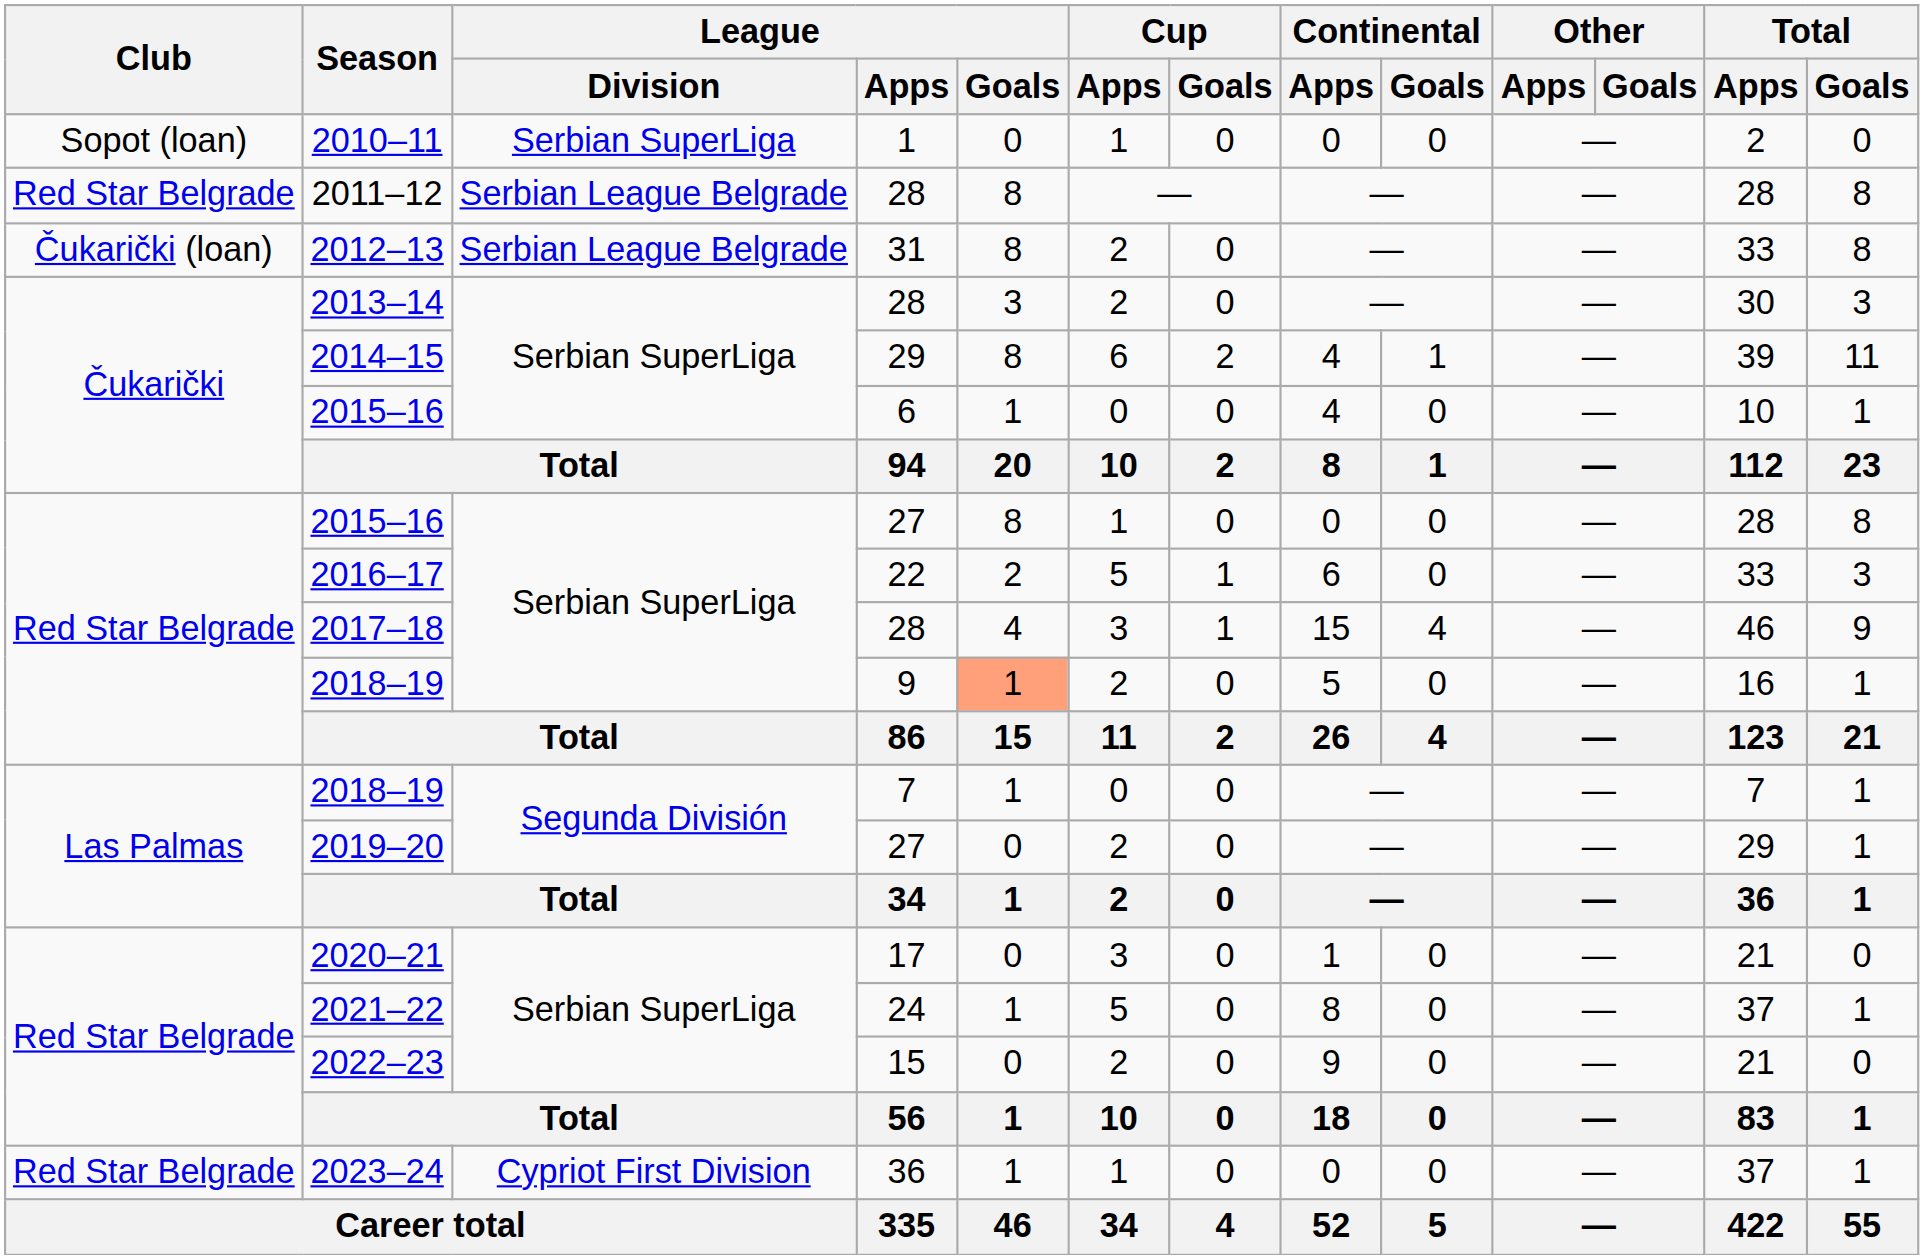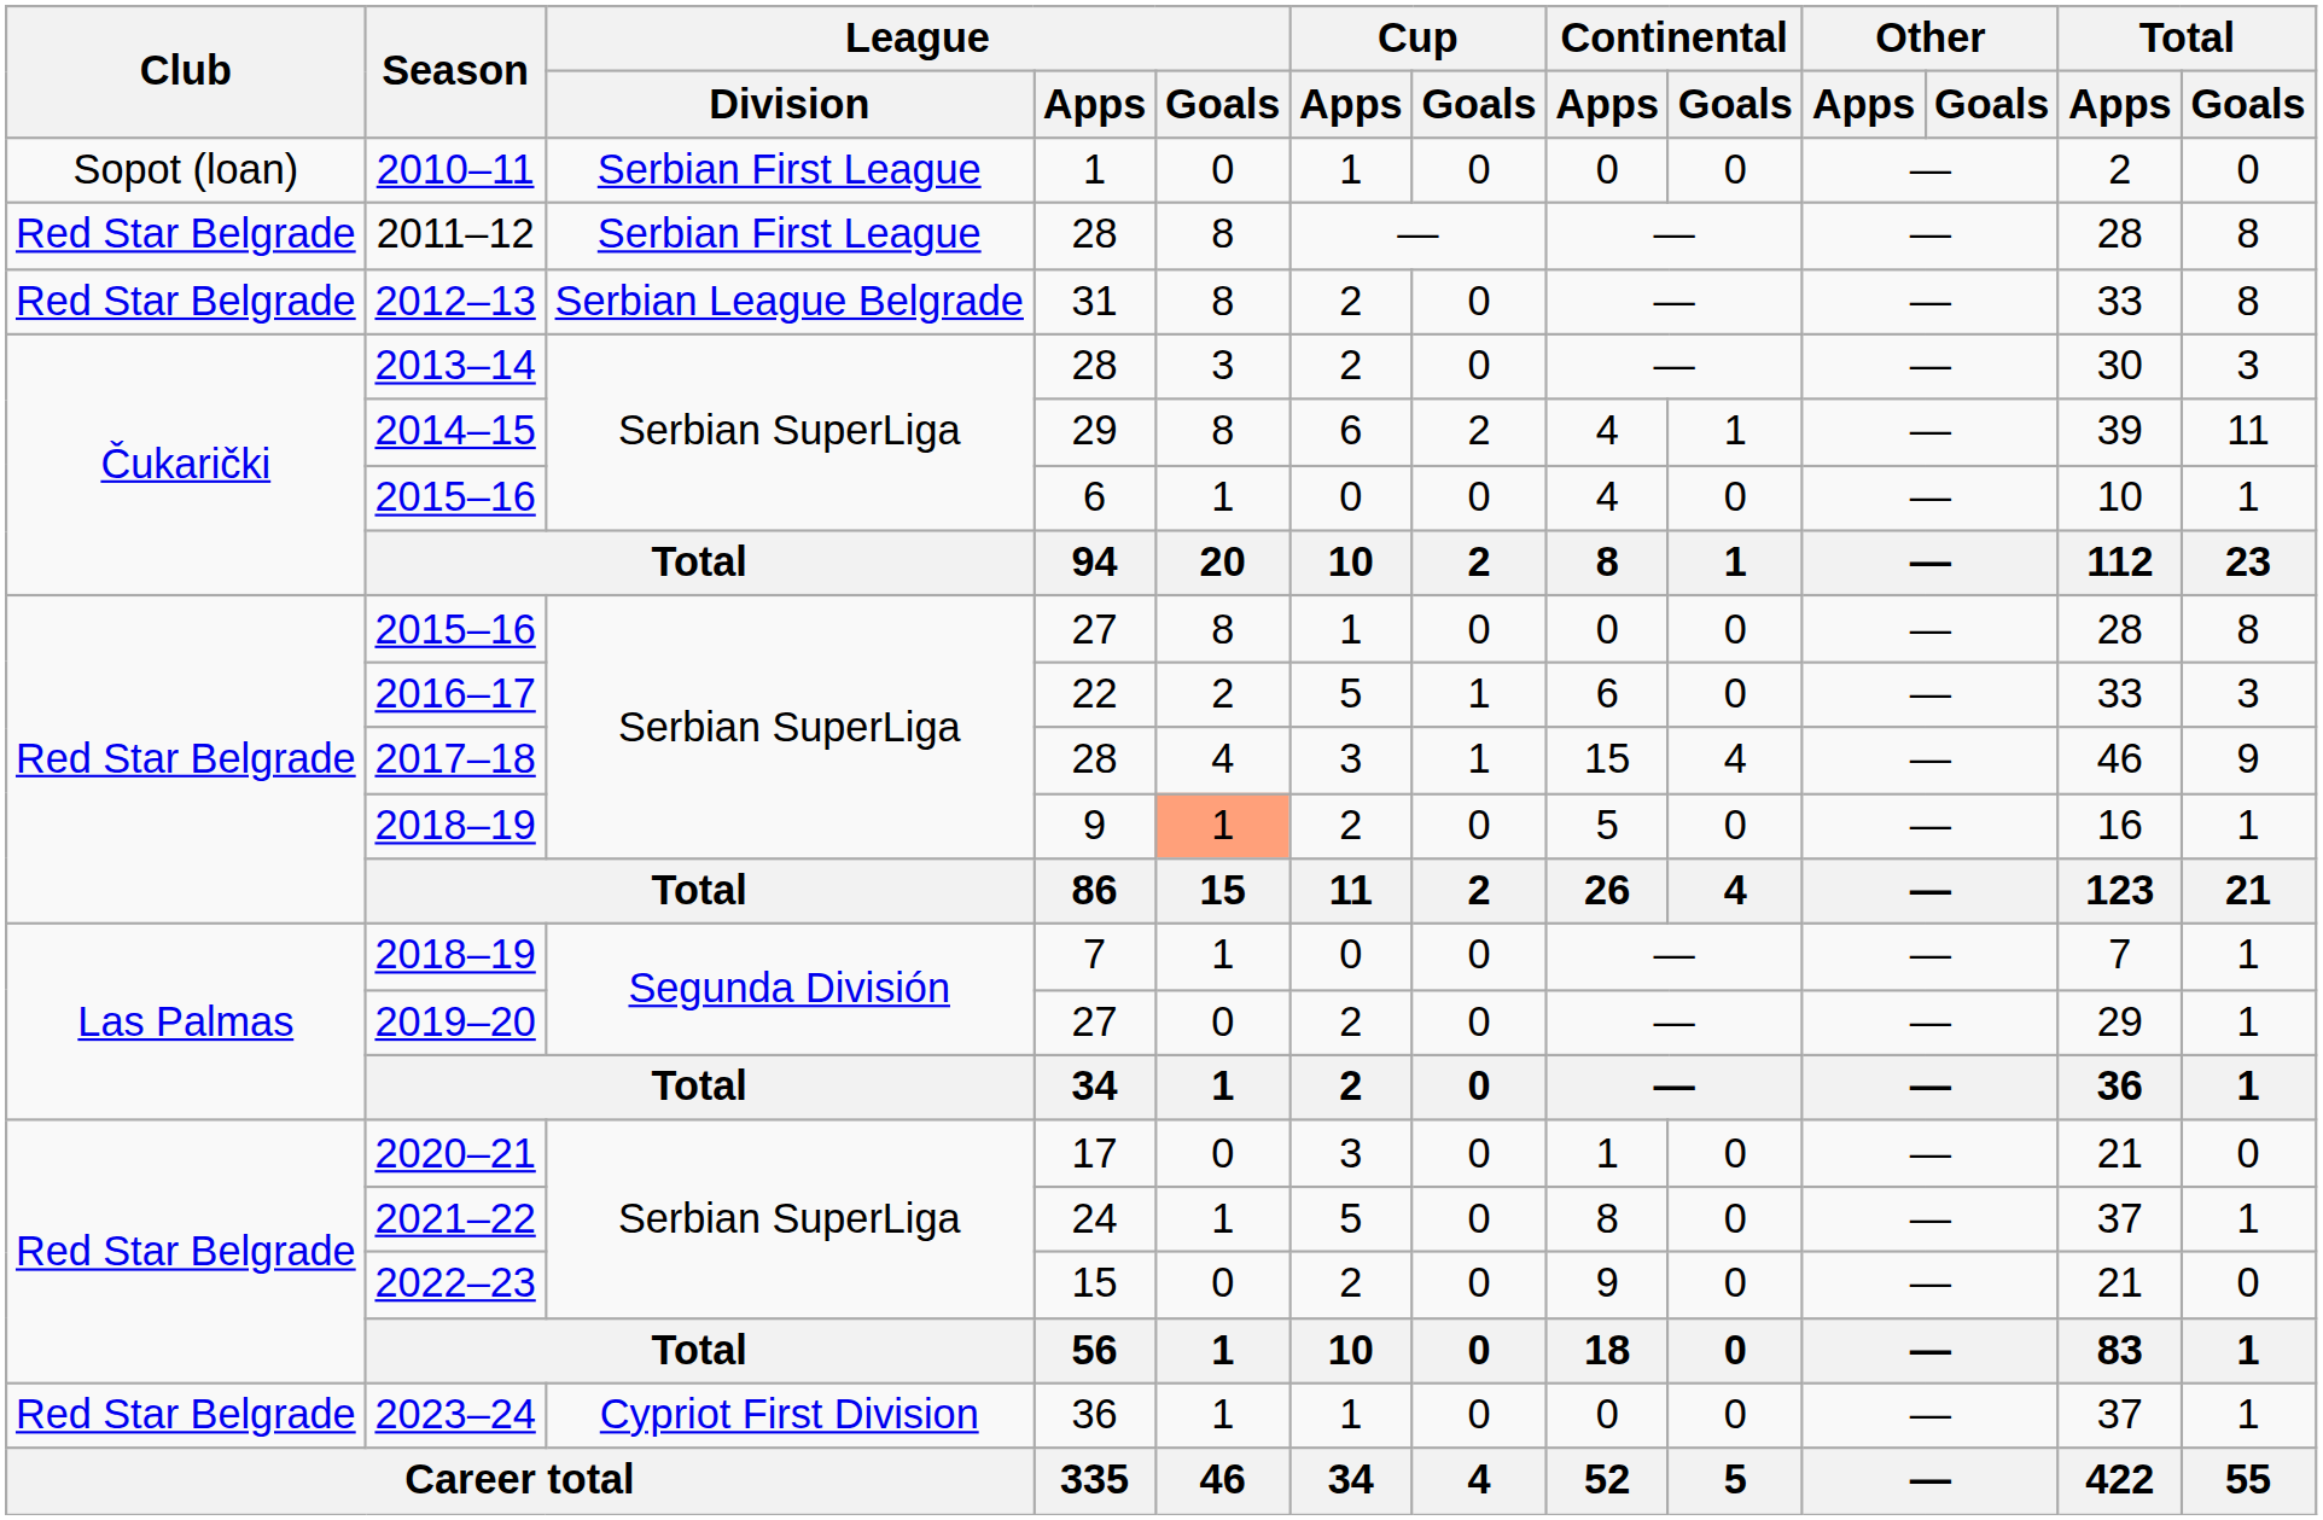2010–11 | League / Division: Serbian SuperLiga -> Serbian First League
2011–12 | League / Division: Serbian League Belgrade -> Serbian First League
2012–13 | Club: Čukarički (loan) -> Red Star Belgrade
